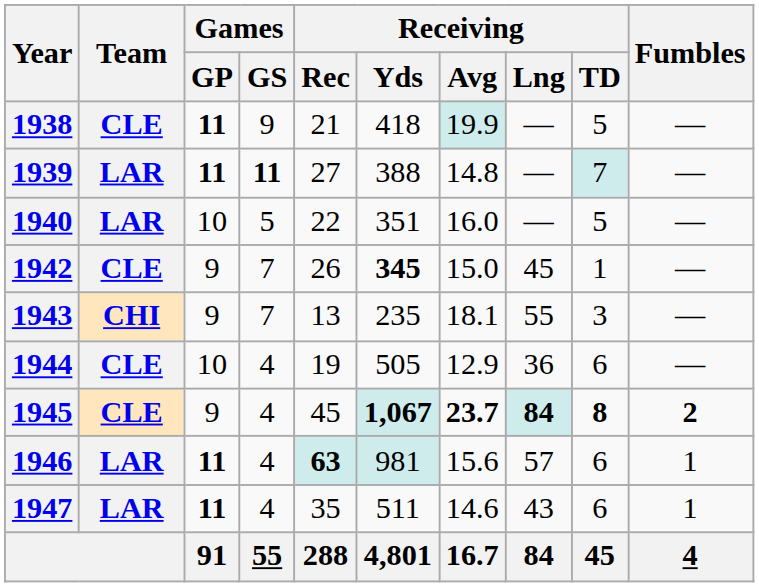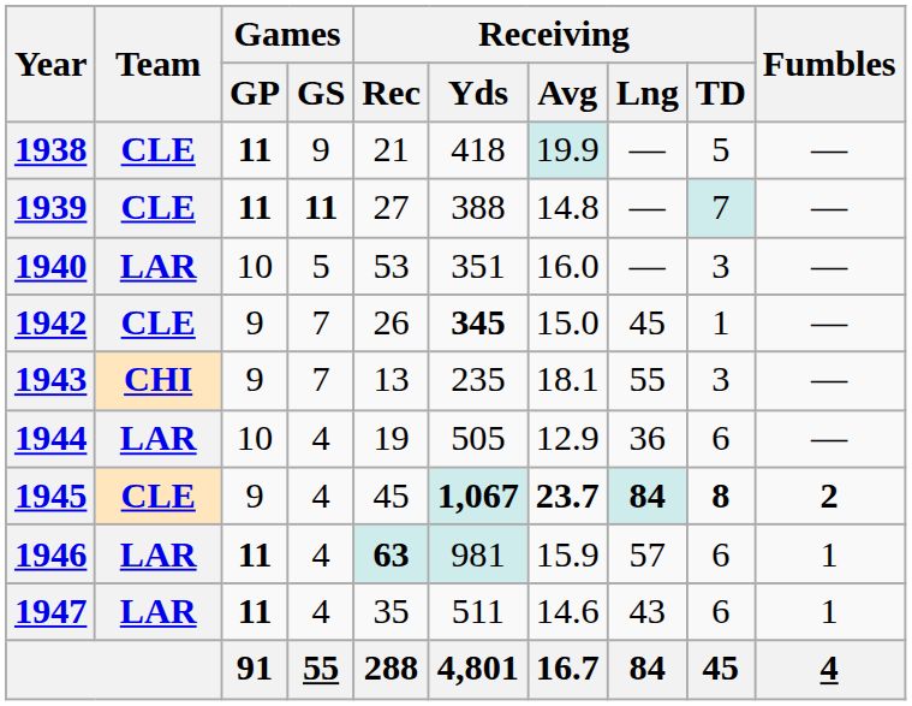1939 | Team: LAR -> CLE
1940 | Receiving / Rec: 22 -> 53
1940 | Receiving / TD: 5 -> 3
1944 | Team: CLE -> LAR
1946 | Receiving / Avg: 15.6 -> 15.9
